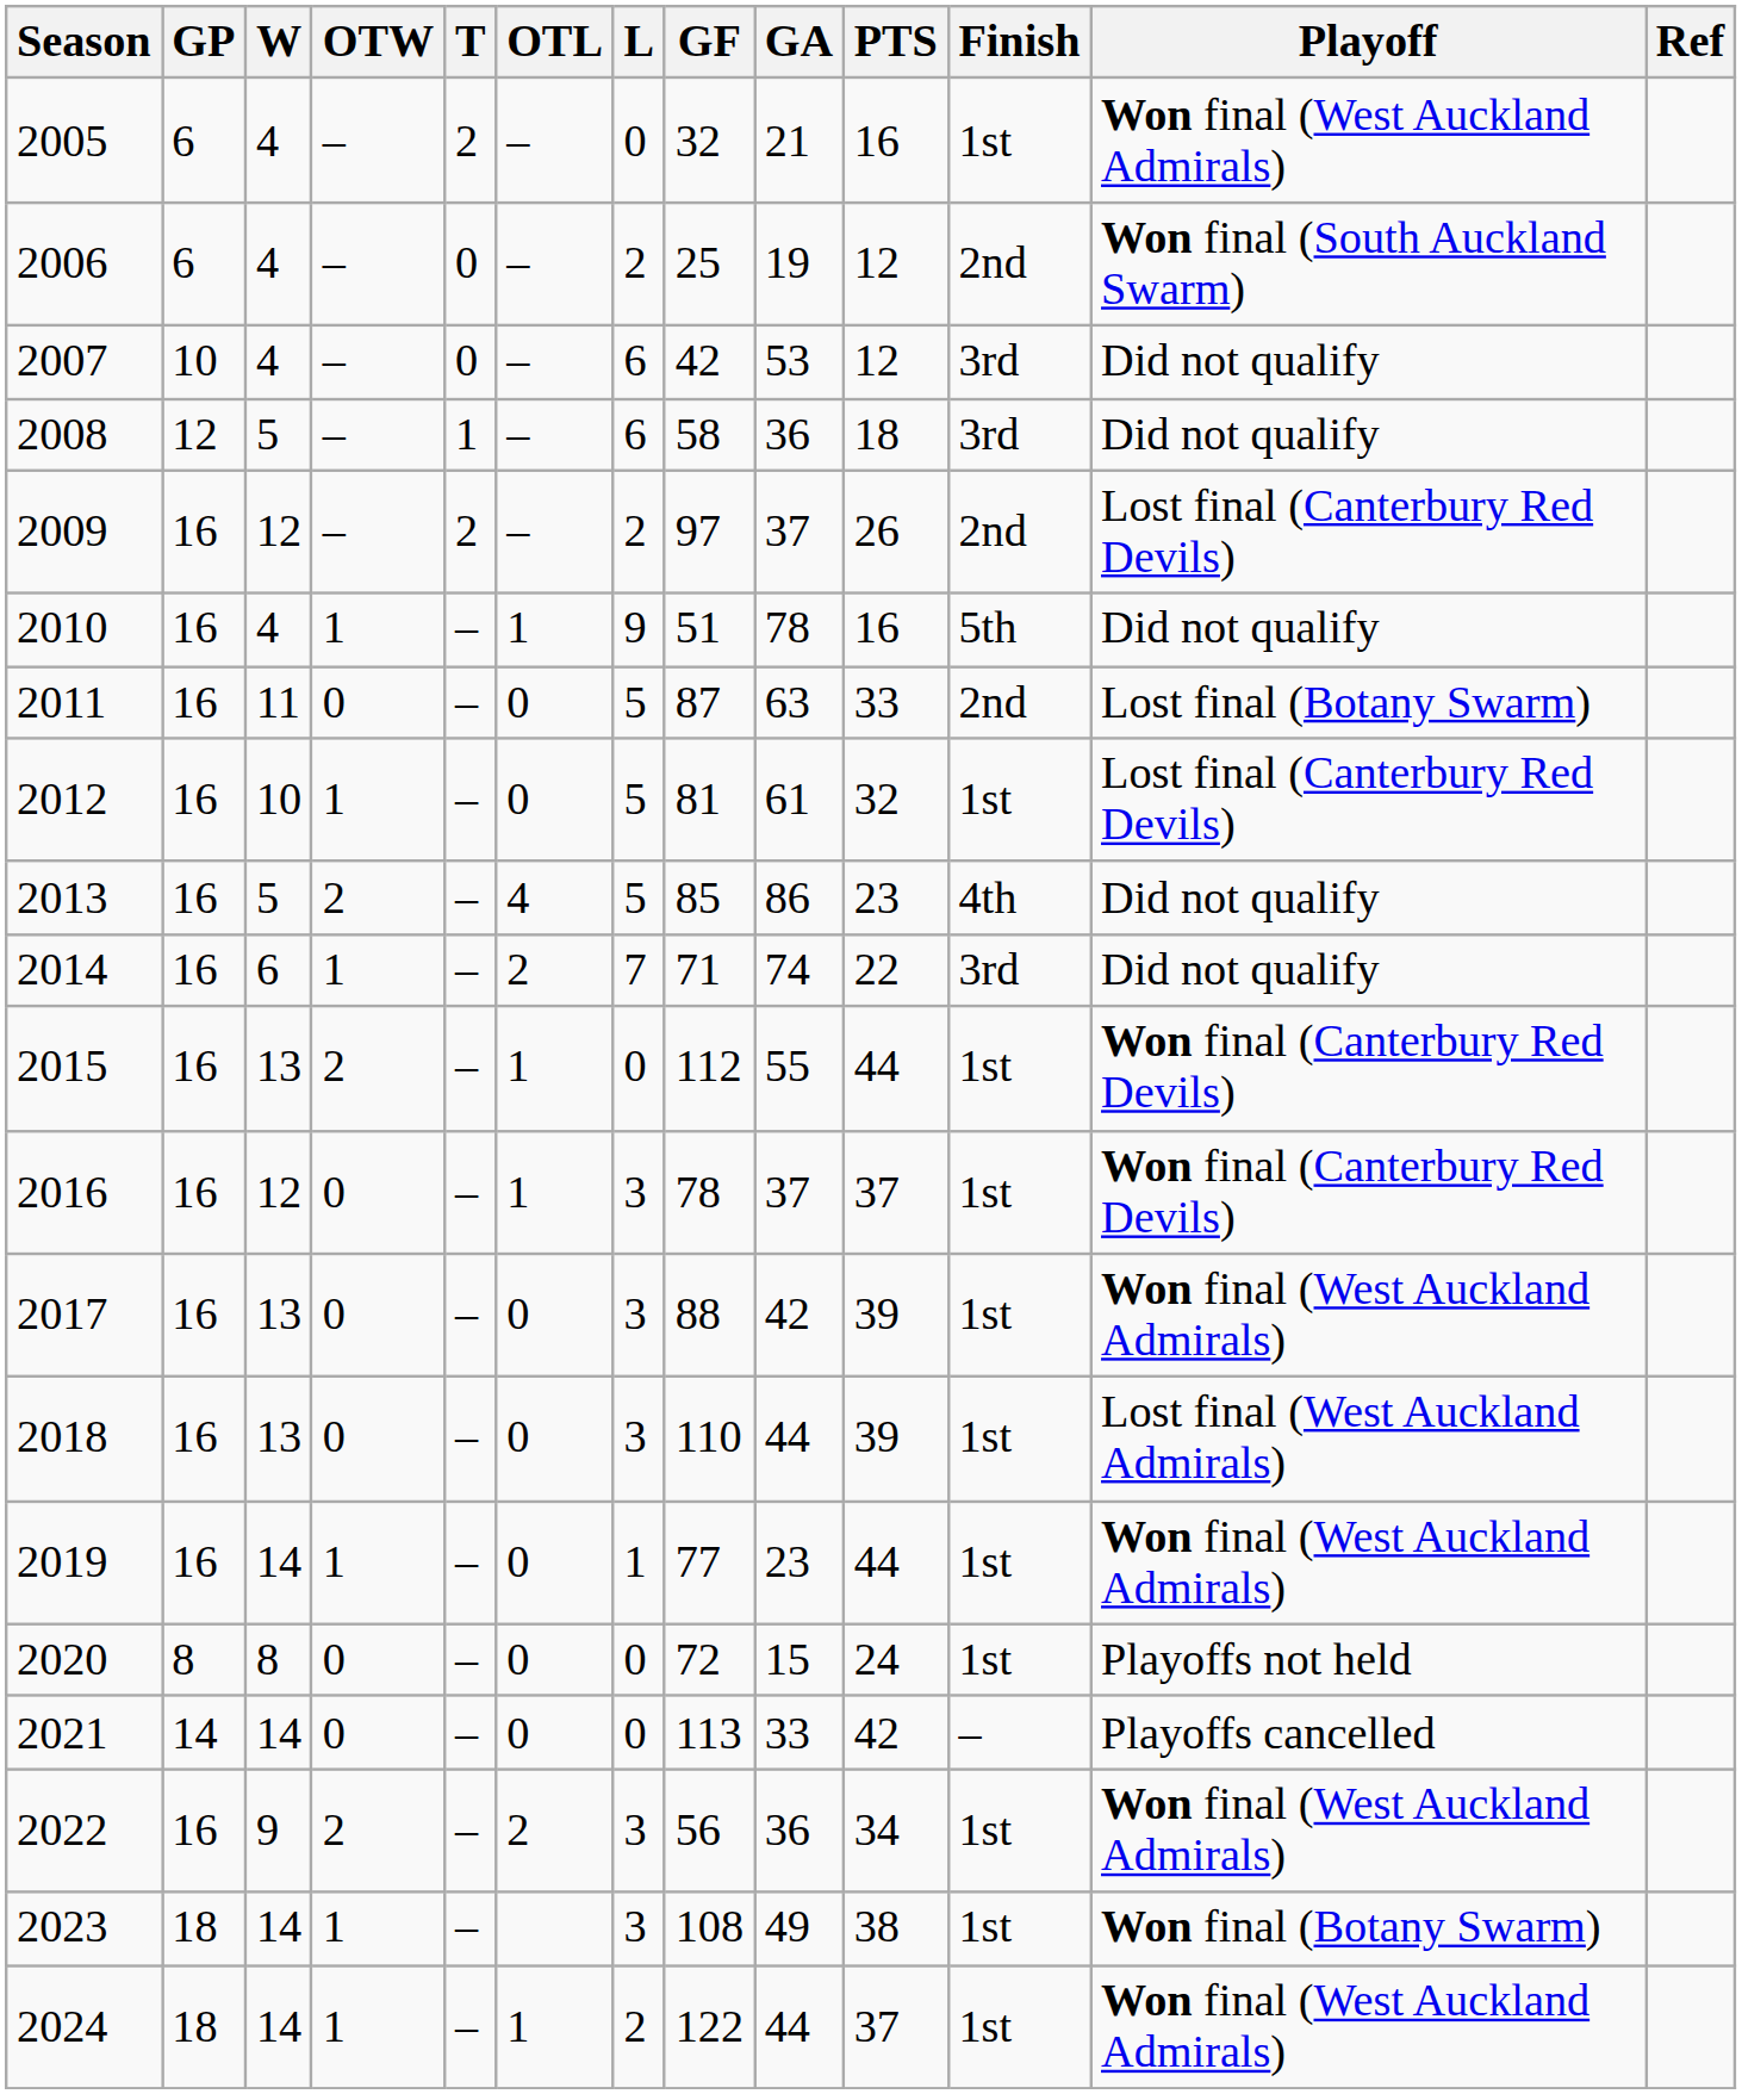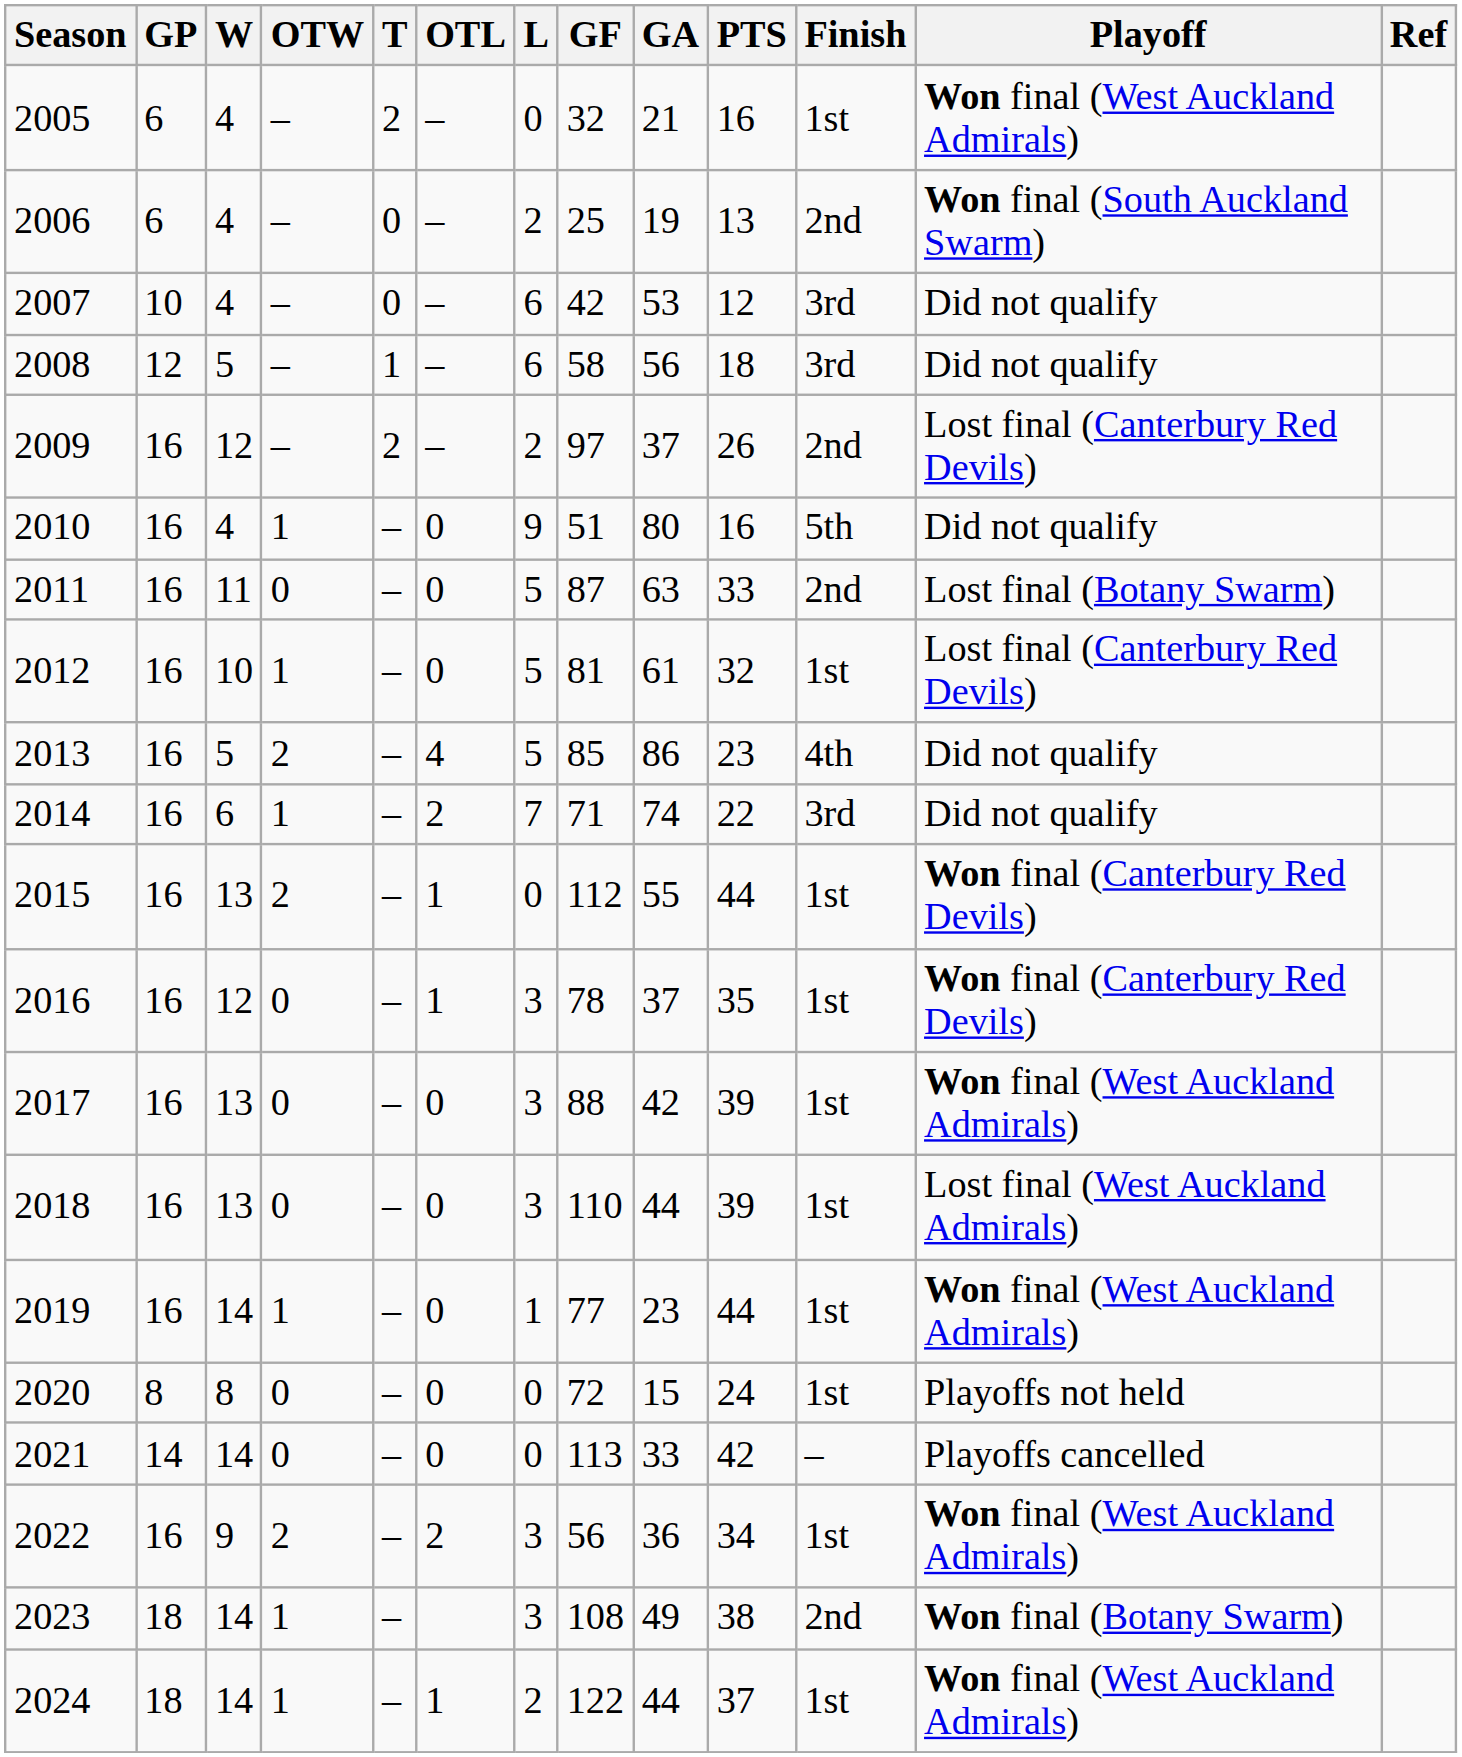2006 | PTS: 12 -> 13
2008 | GA: 36 -> 56
2010 | OTL: 1 -> 0
2010 | GA: 78 -> 80
2016 | PTS: 37 -> 35
2023 | Finish: 1st -> 2nd
